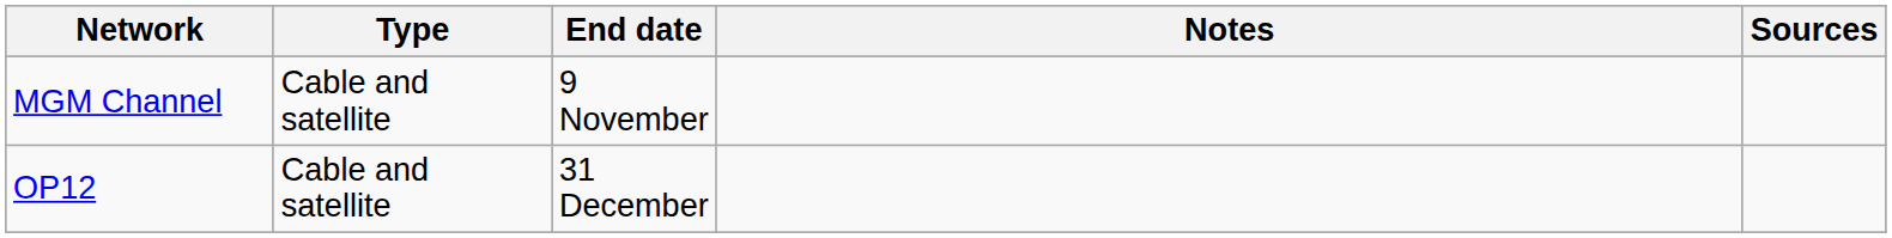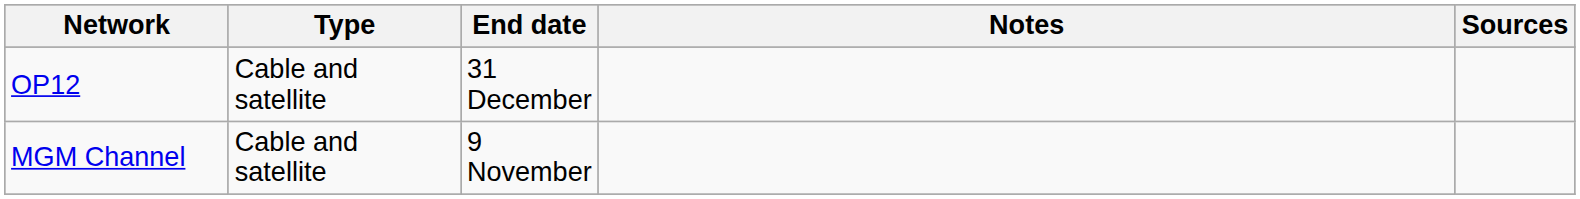rows swapped: MGM Channel <-> OP12
